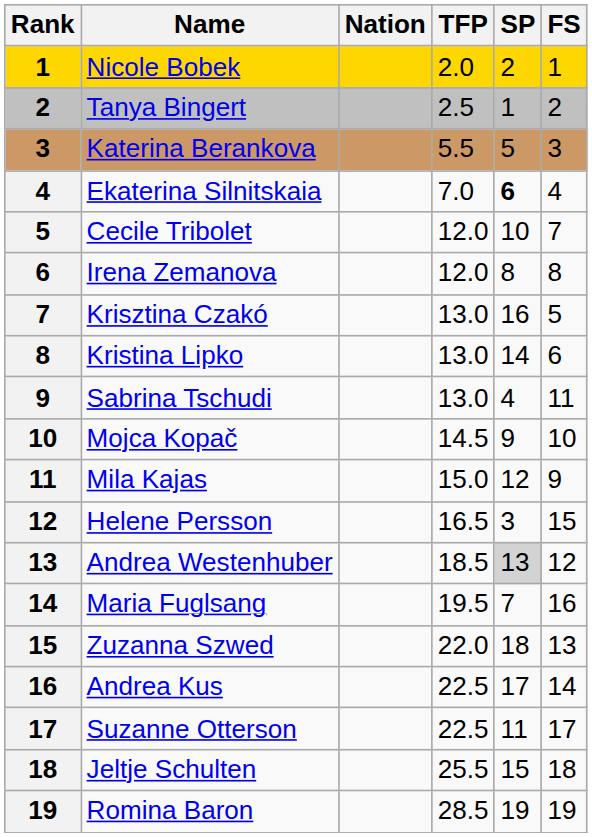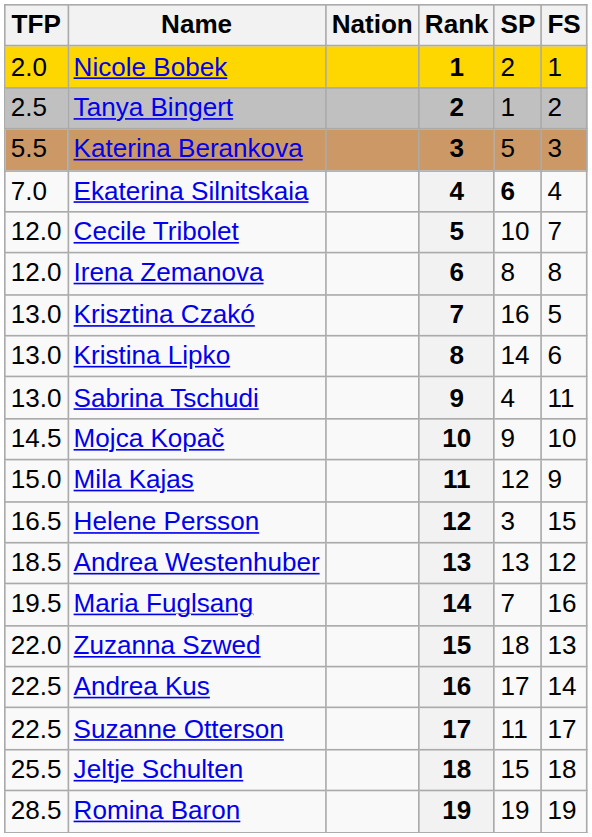columns swapped: Rank <-> TFP
Andrea Westenhuber | SP: lightgrey background -> no background
